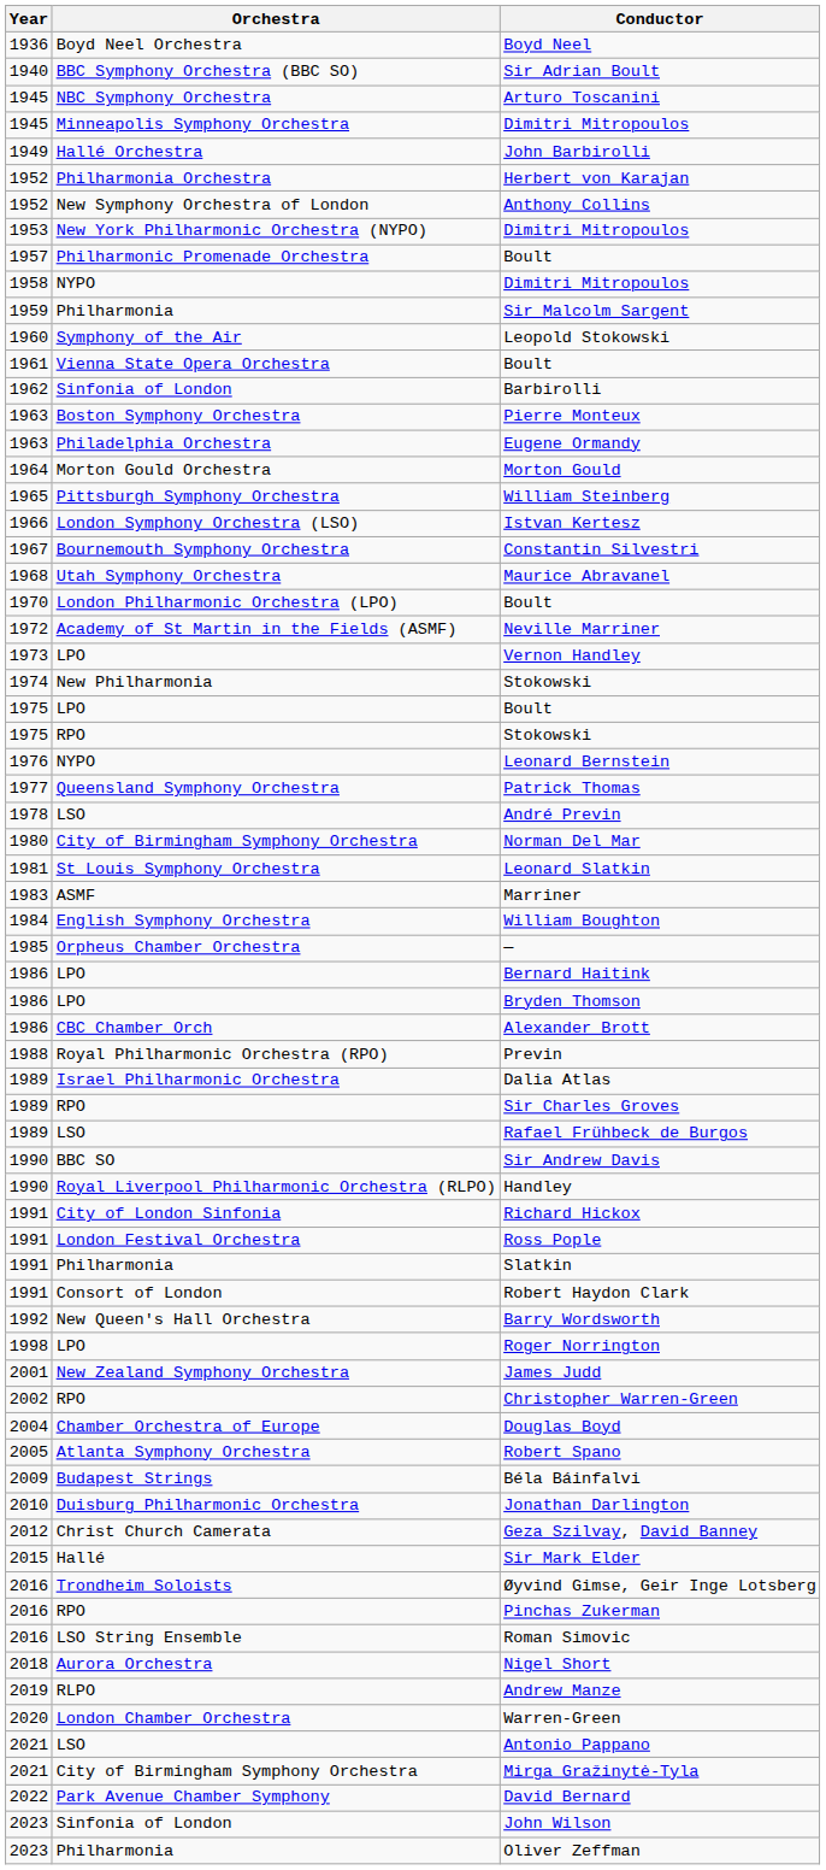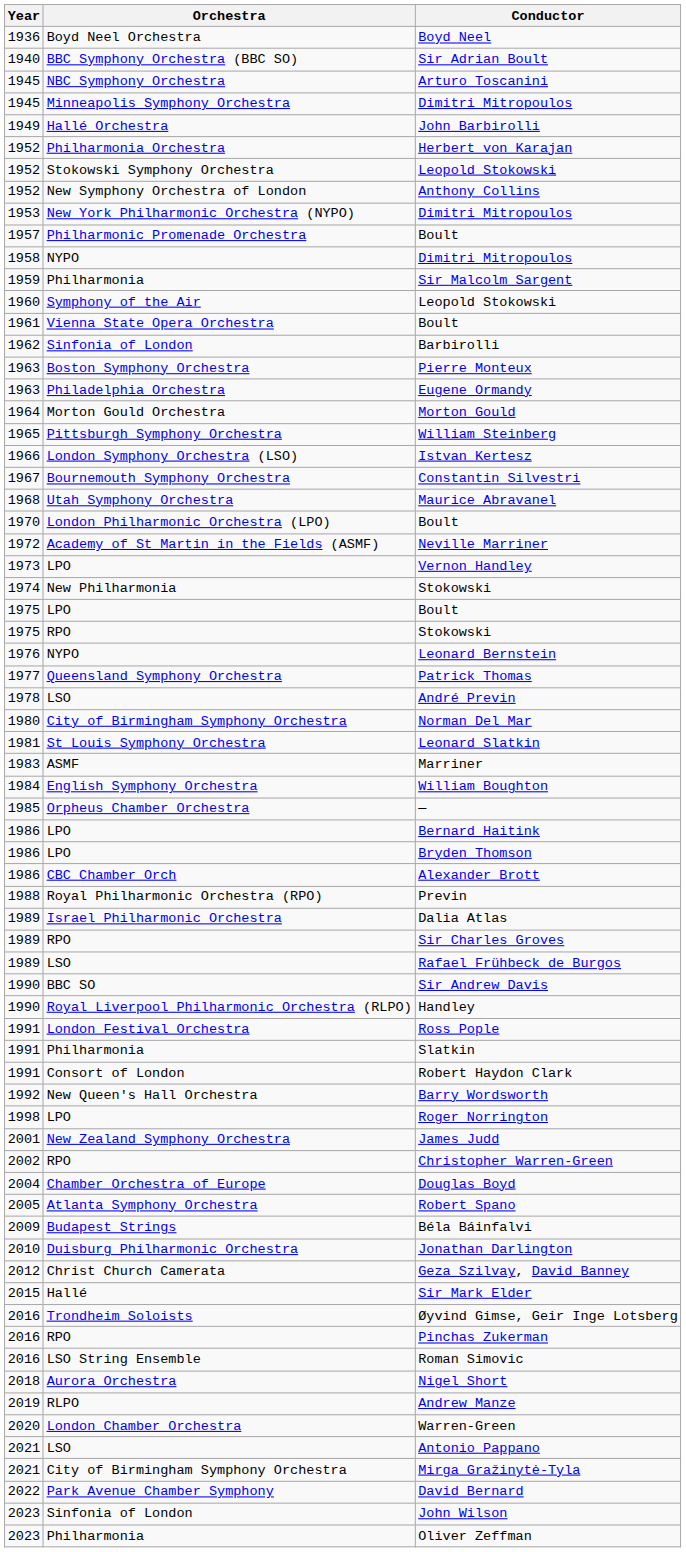+ row: 1952 | Stokowski Symphony Orchestra | Leopold Stokowski
- row: 1991 | City of London Sinfonia | Richard Hickox
